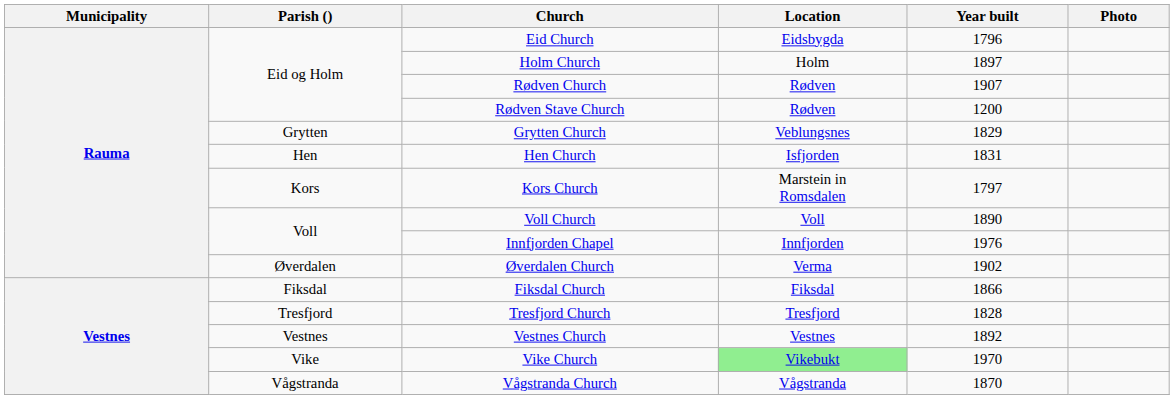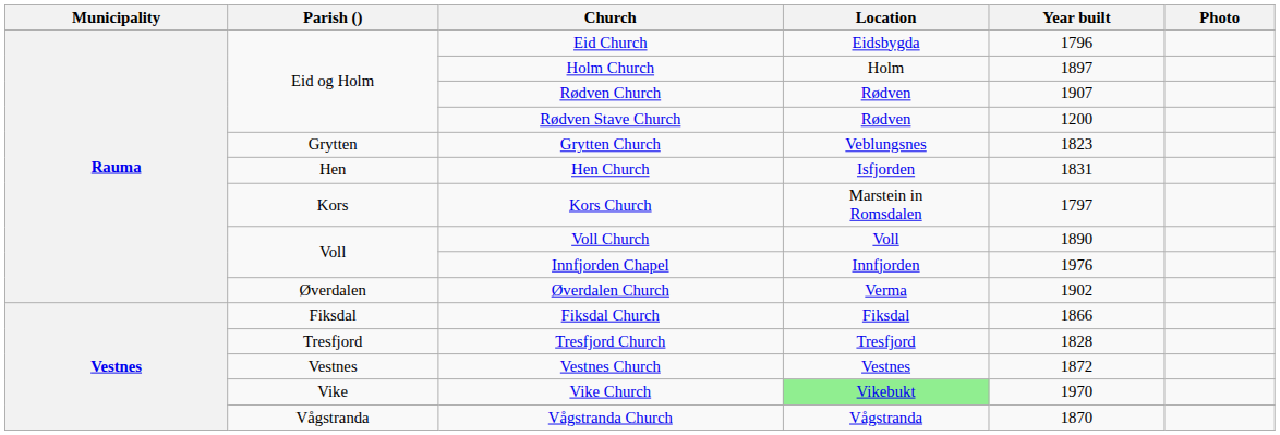Grytten Church | Year built: 1829 -> 1823
Vestnes Church | Year built: 1892 -> 1872
